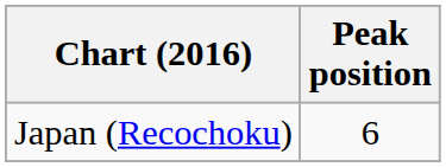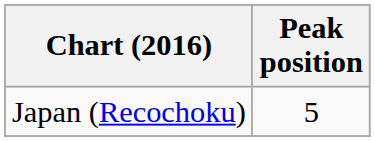Japan (Recochoku) | Peak position: 6 -> 5
